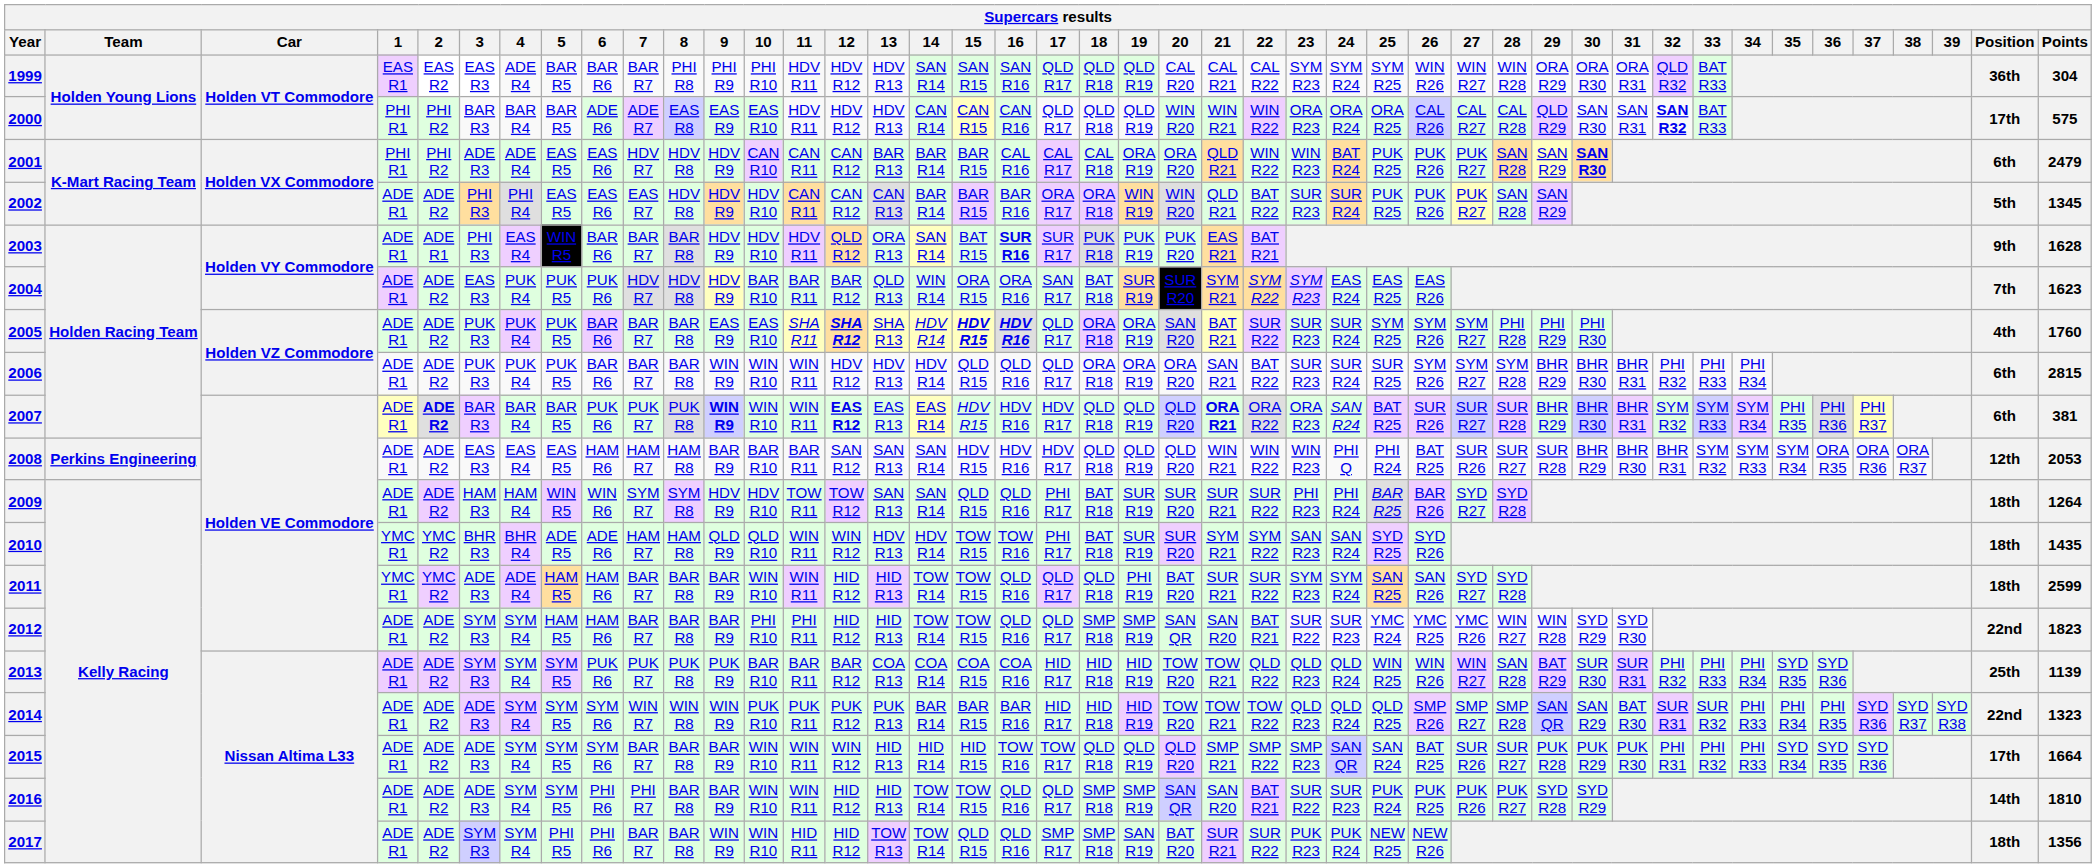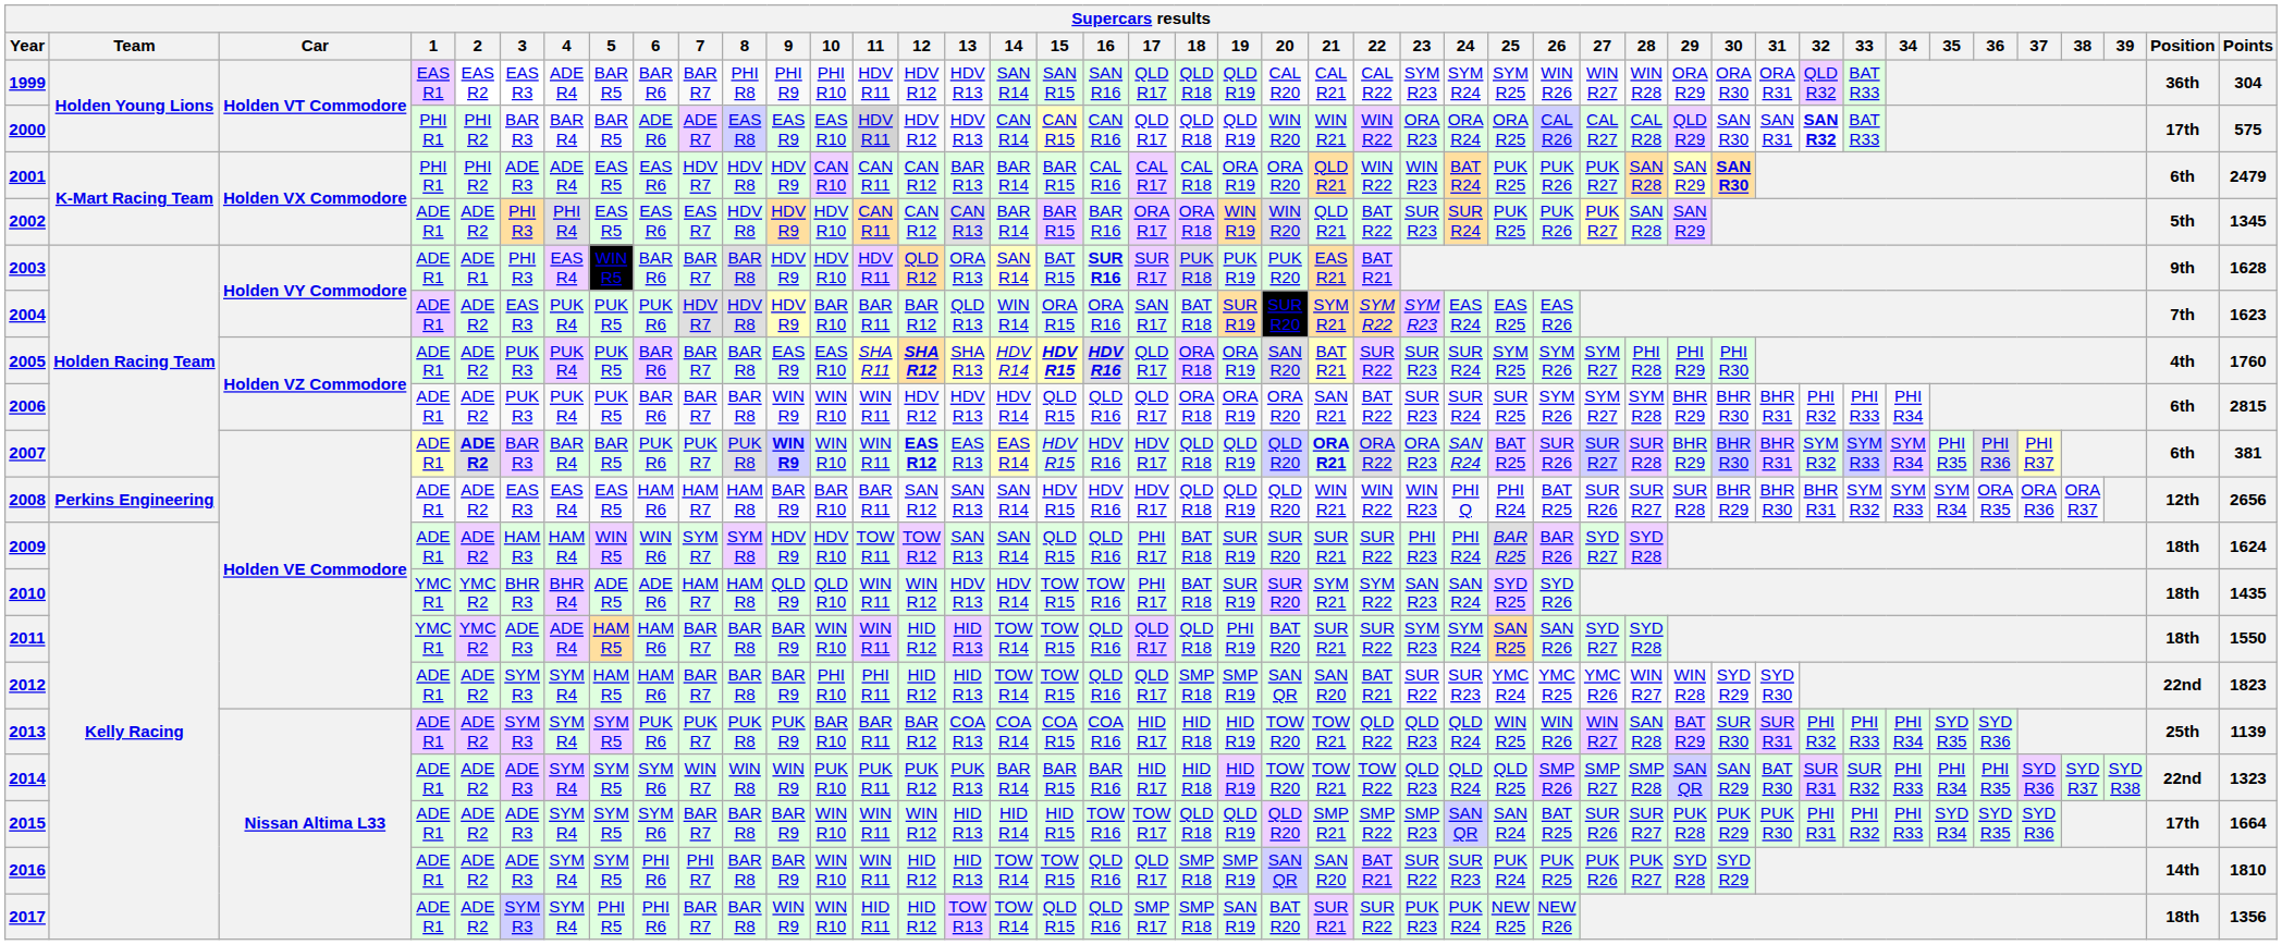2000 | 11: no background -> lightgrey background
2008 | Points: 2053 -> 2656
2009 | Points: 1264 -> 1624
2011 | Points: 2599 -> 1550
